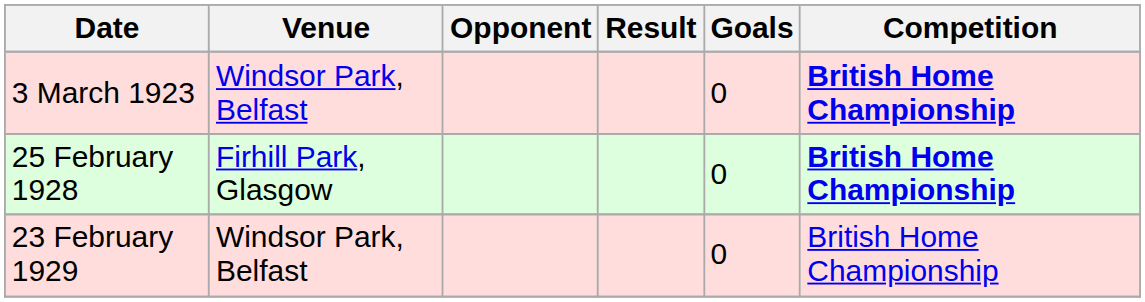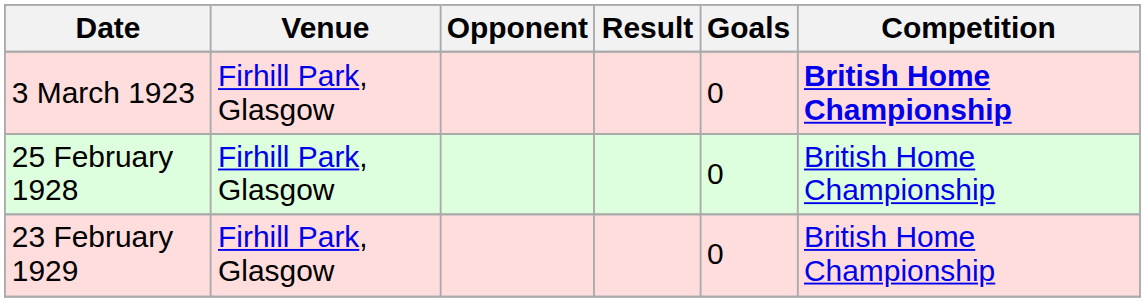3 March 1923 | Venue: Windsor Park, Belfast -> Firhill Park, Glasgow
25 February 1928 | Competition: bold -> normal
23 February 1929 | Venue: Windsor Park, Belfast -> Firhill Park, Glasgow
